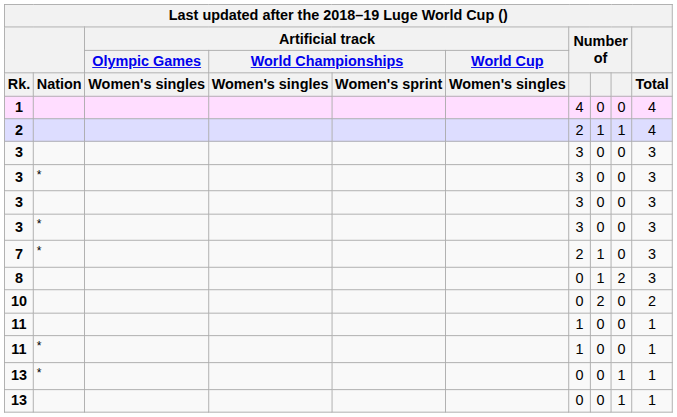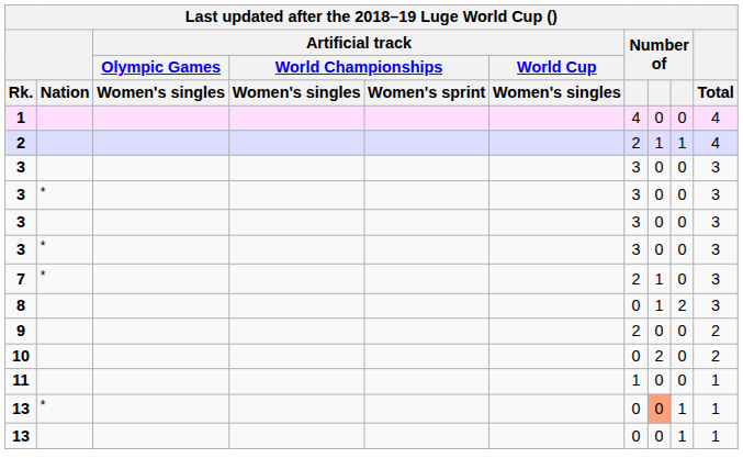+ row: 9 | 2 | 0 | 0 | 2
- row: 11 | * | 1 | 0 | 0 | 1
13 / * | column 8: no background -> lightsalmon background
